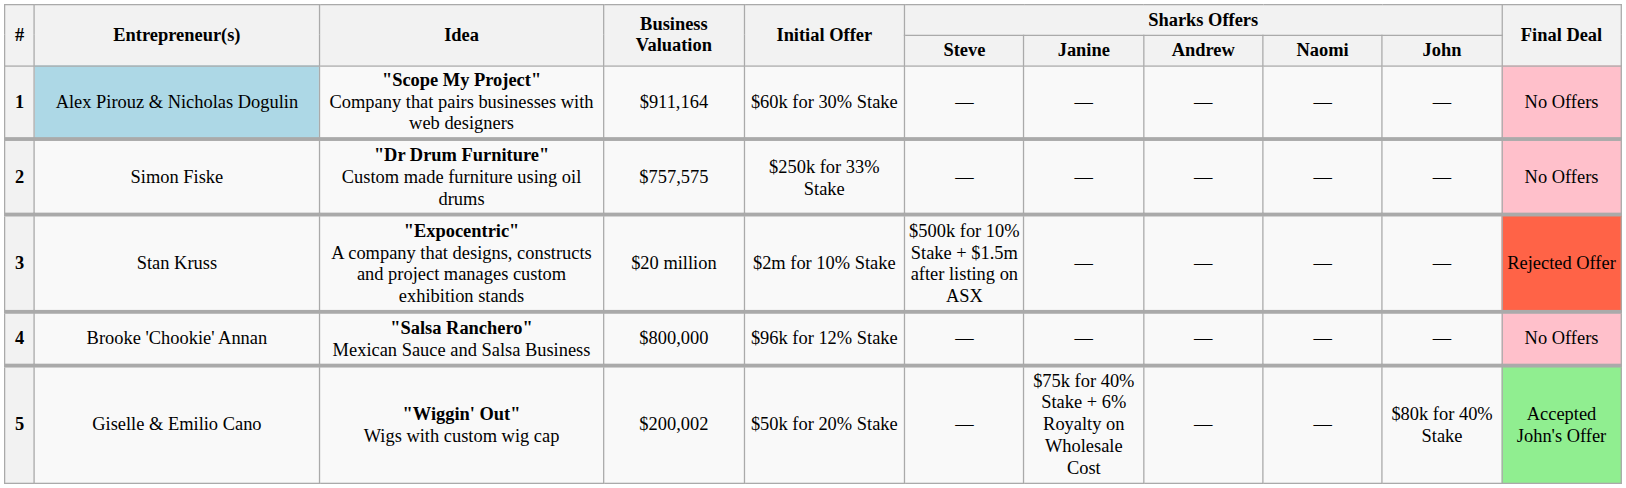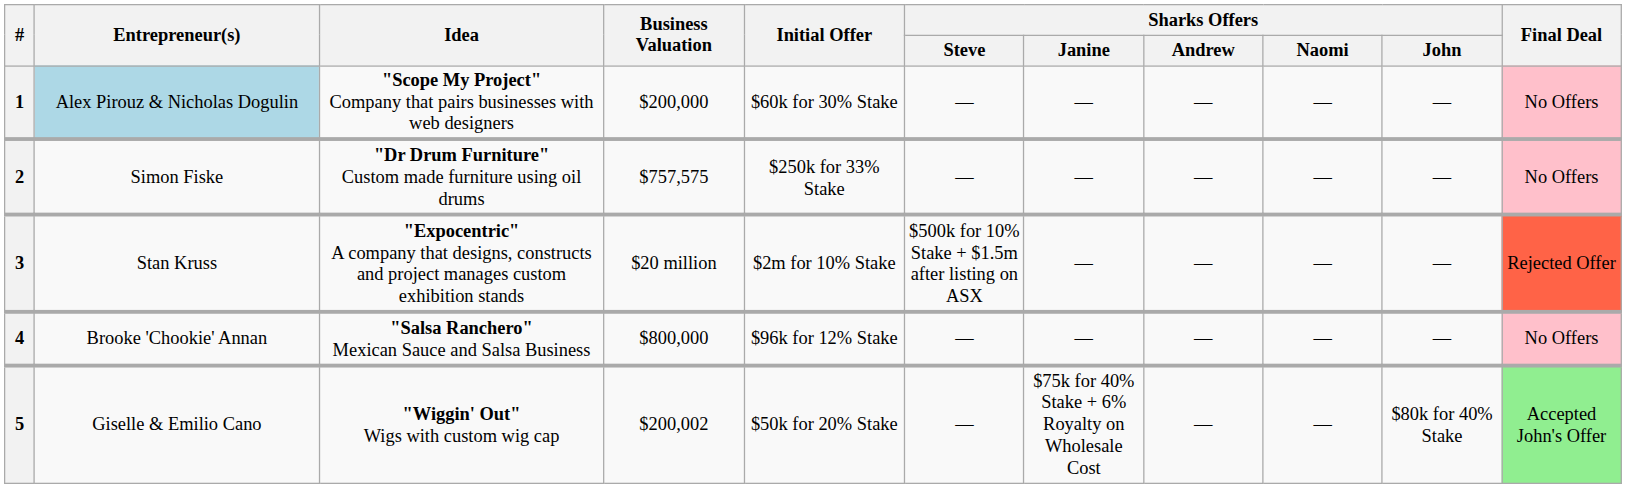1 | Business Valuation: $911,164 -> $200,000
